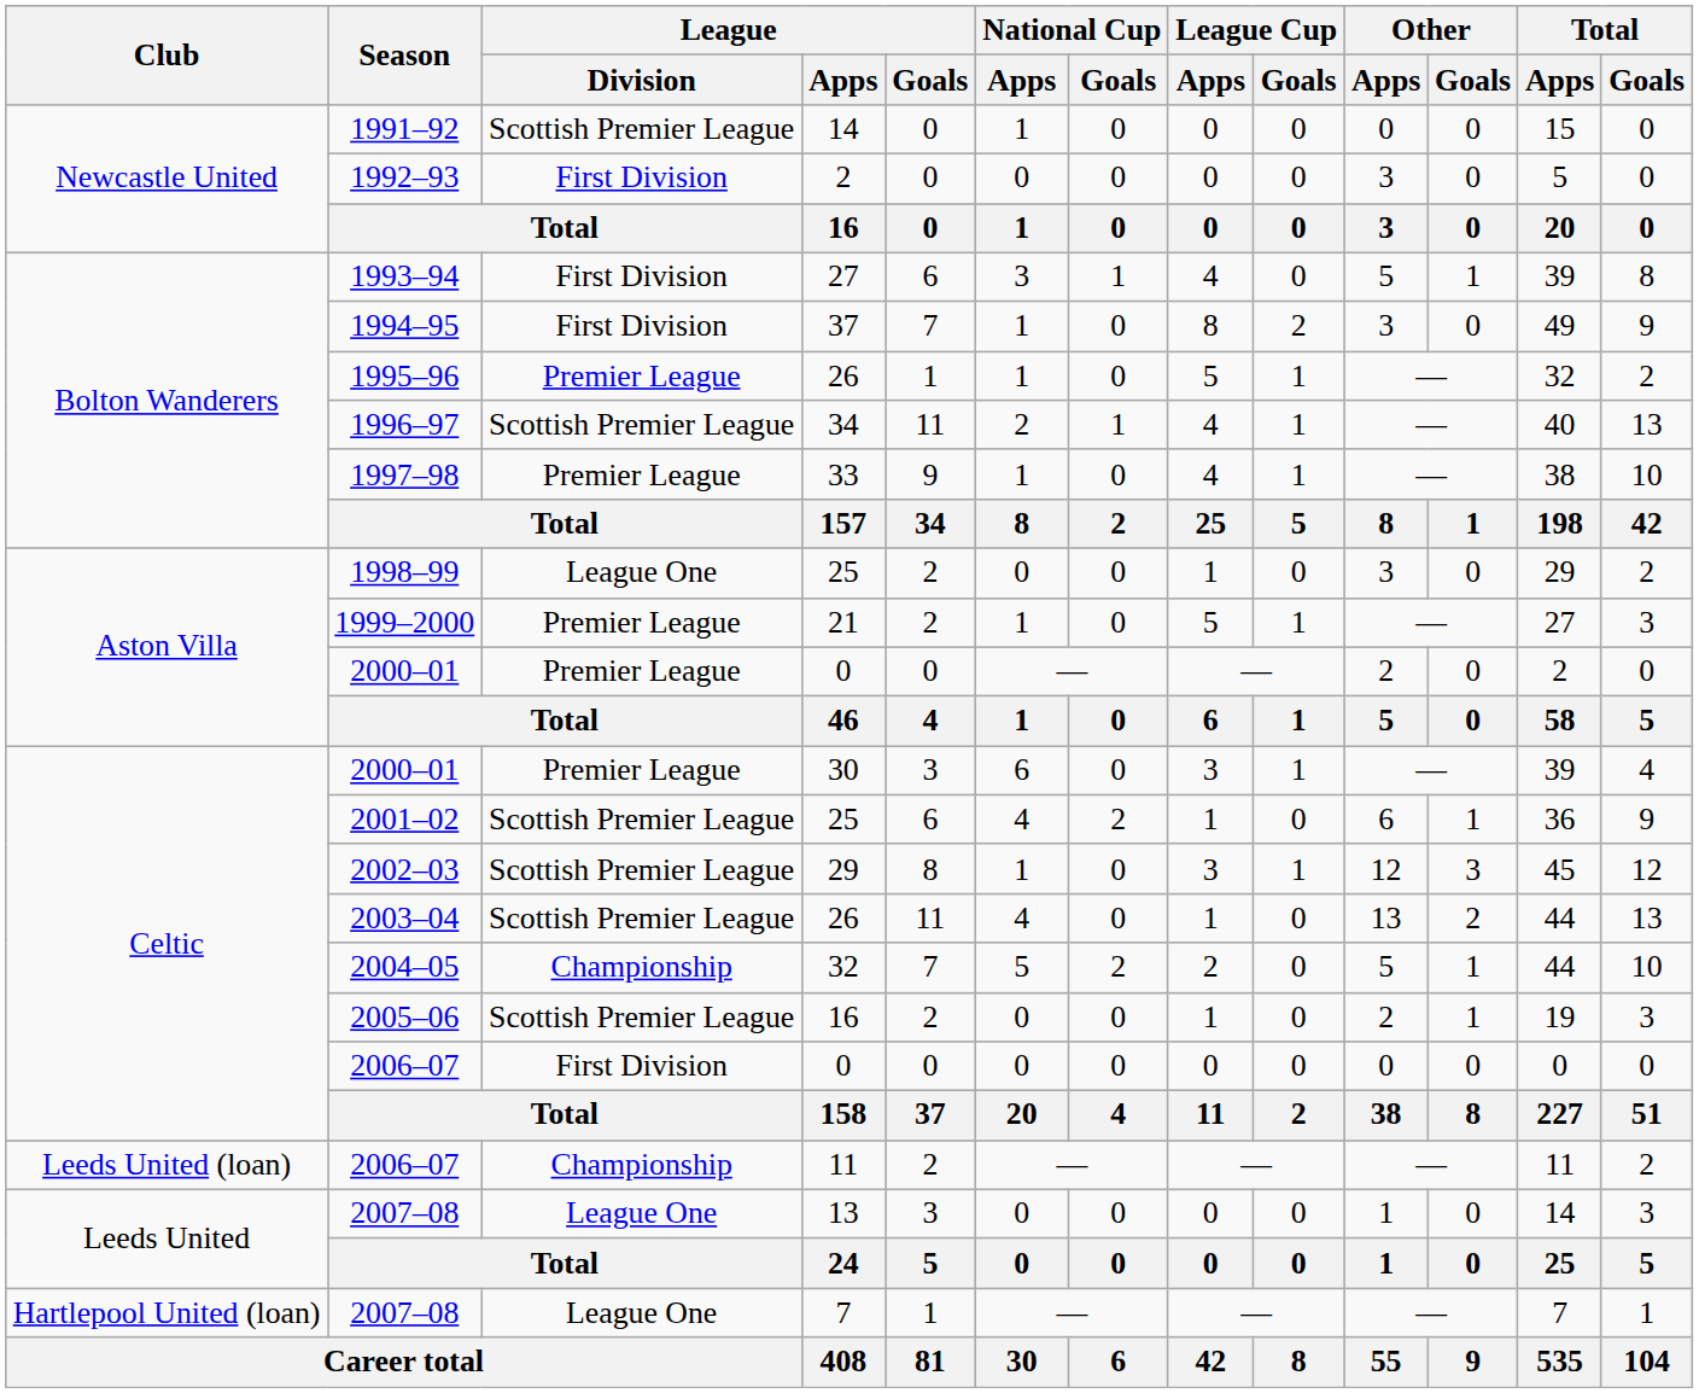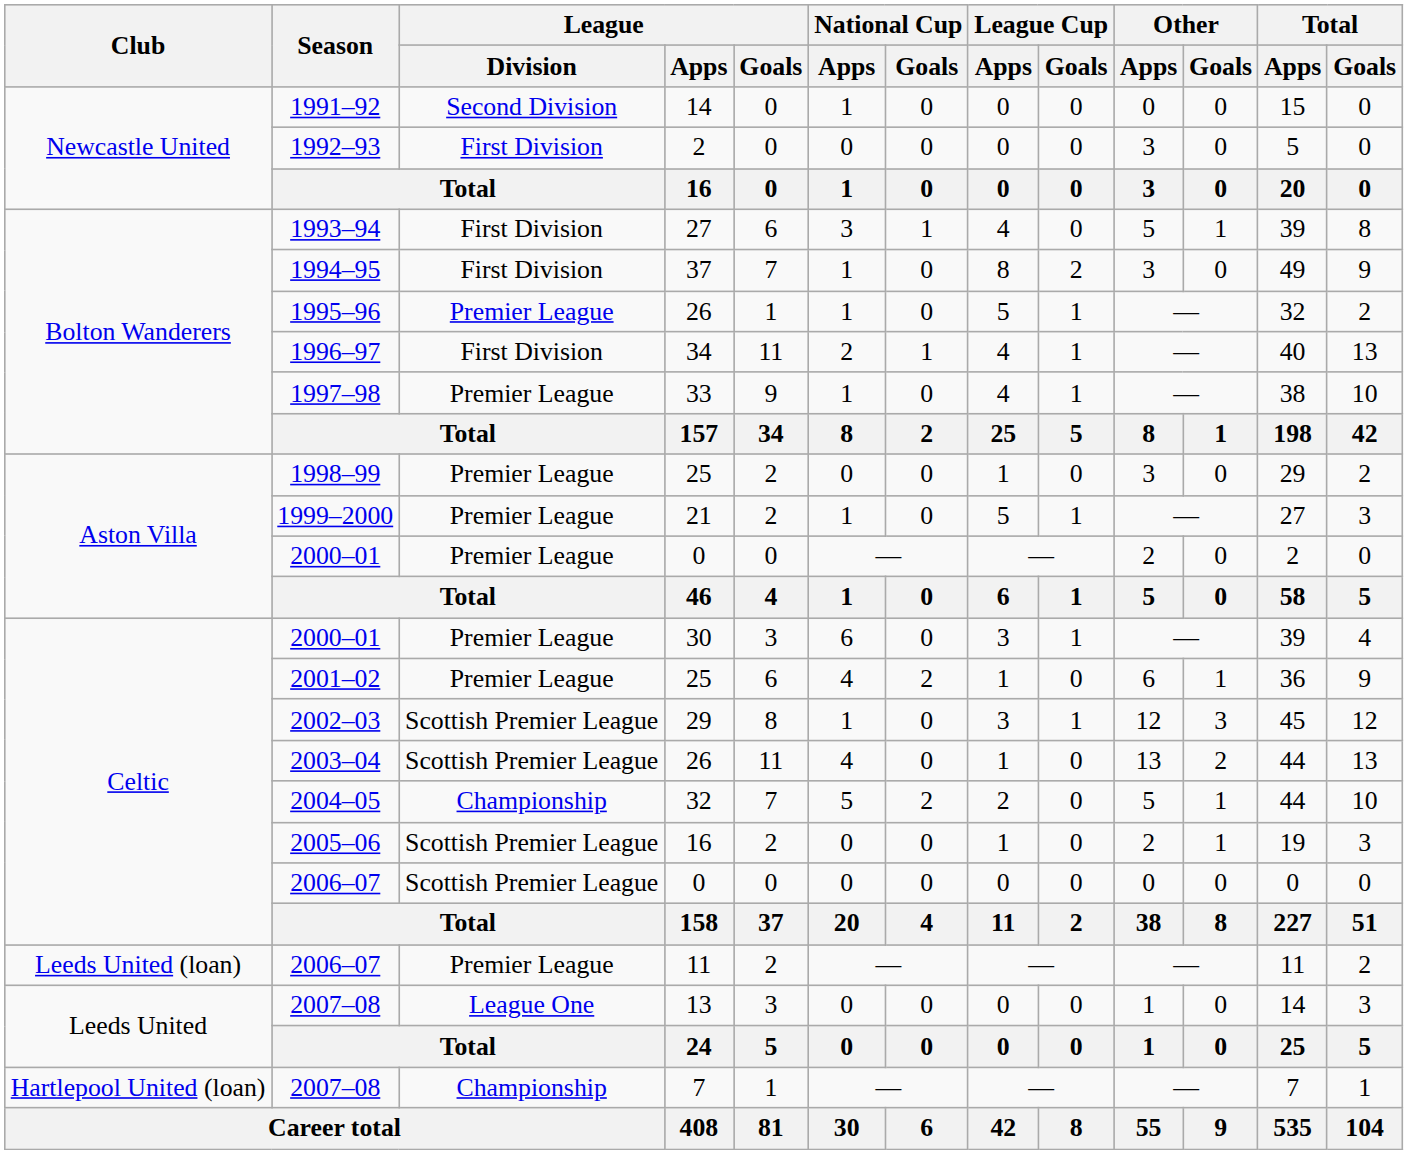1991–92 | League / Division: Scottish Premier League -> Second Division
1996–97 | League / Division: Scottish Premier League -> First Division
1998–99 | League / Division: League One -> Premier League
2001–02 | League / Division: Scottish Premier League -> Premier League
2006–07 / 0 | League / Division: First Division -> Scottish Premier League
2006–07 / 11 | League / Division: Championship -> Premier League
2007–08 / 7 | League / Division: League One -> Championship
